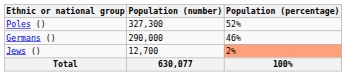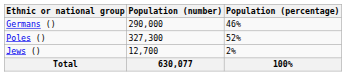rows swapped: Poles () <-> Germans ()
Jews () | Population (percentage): lightsalmon background -> no background
